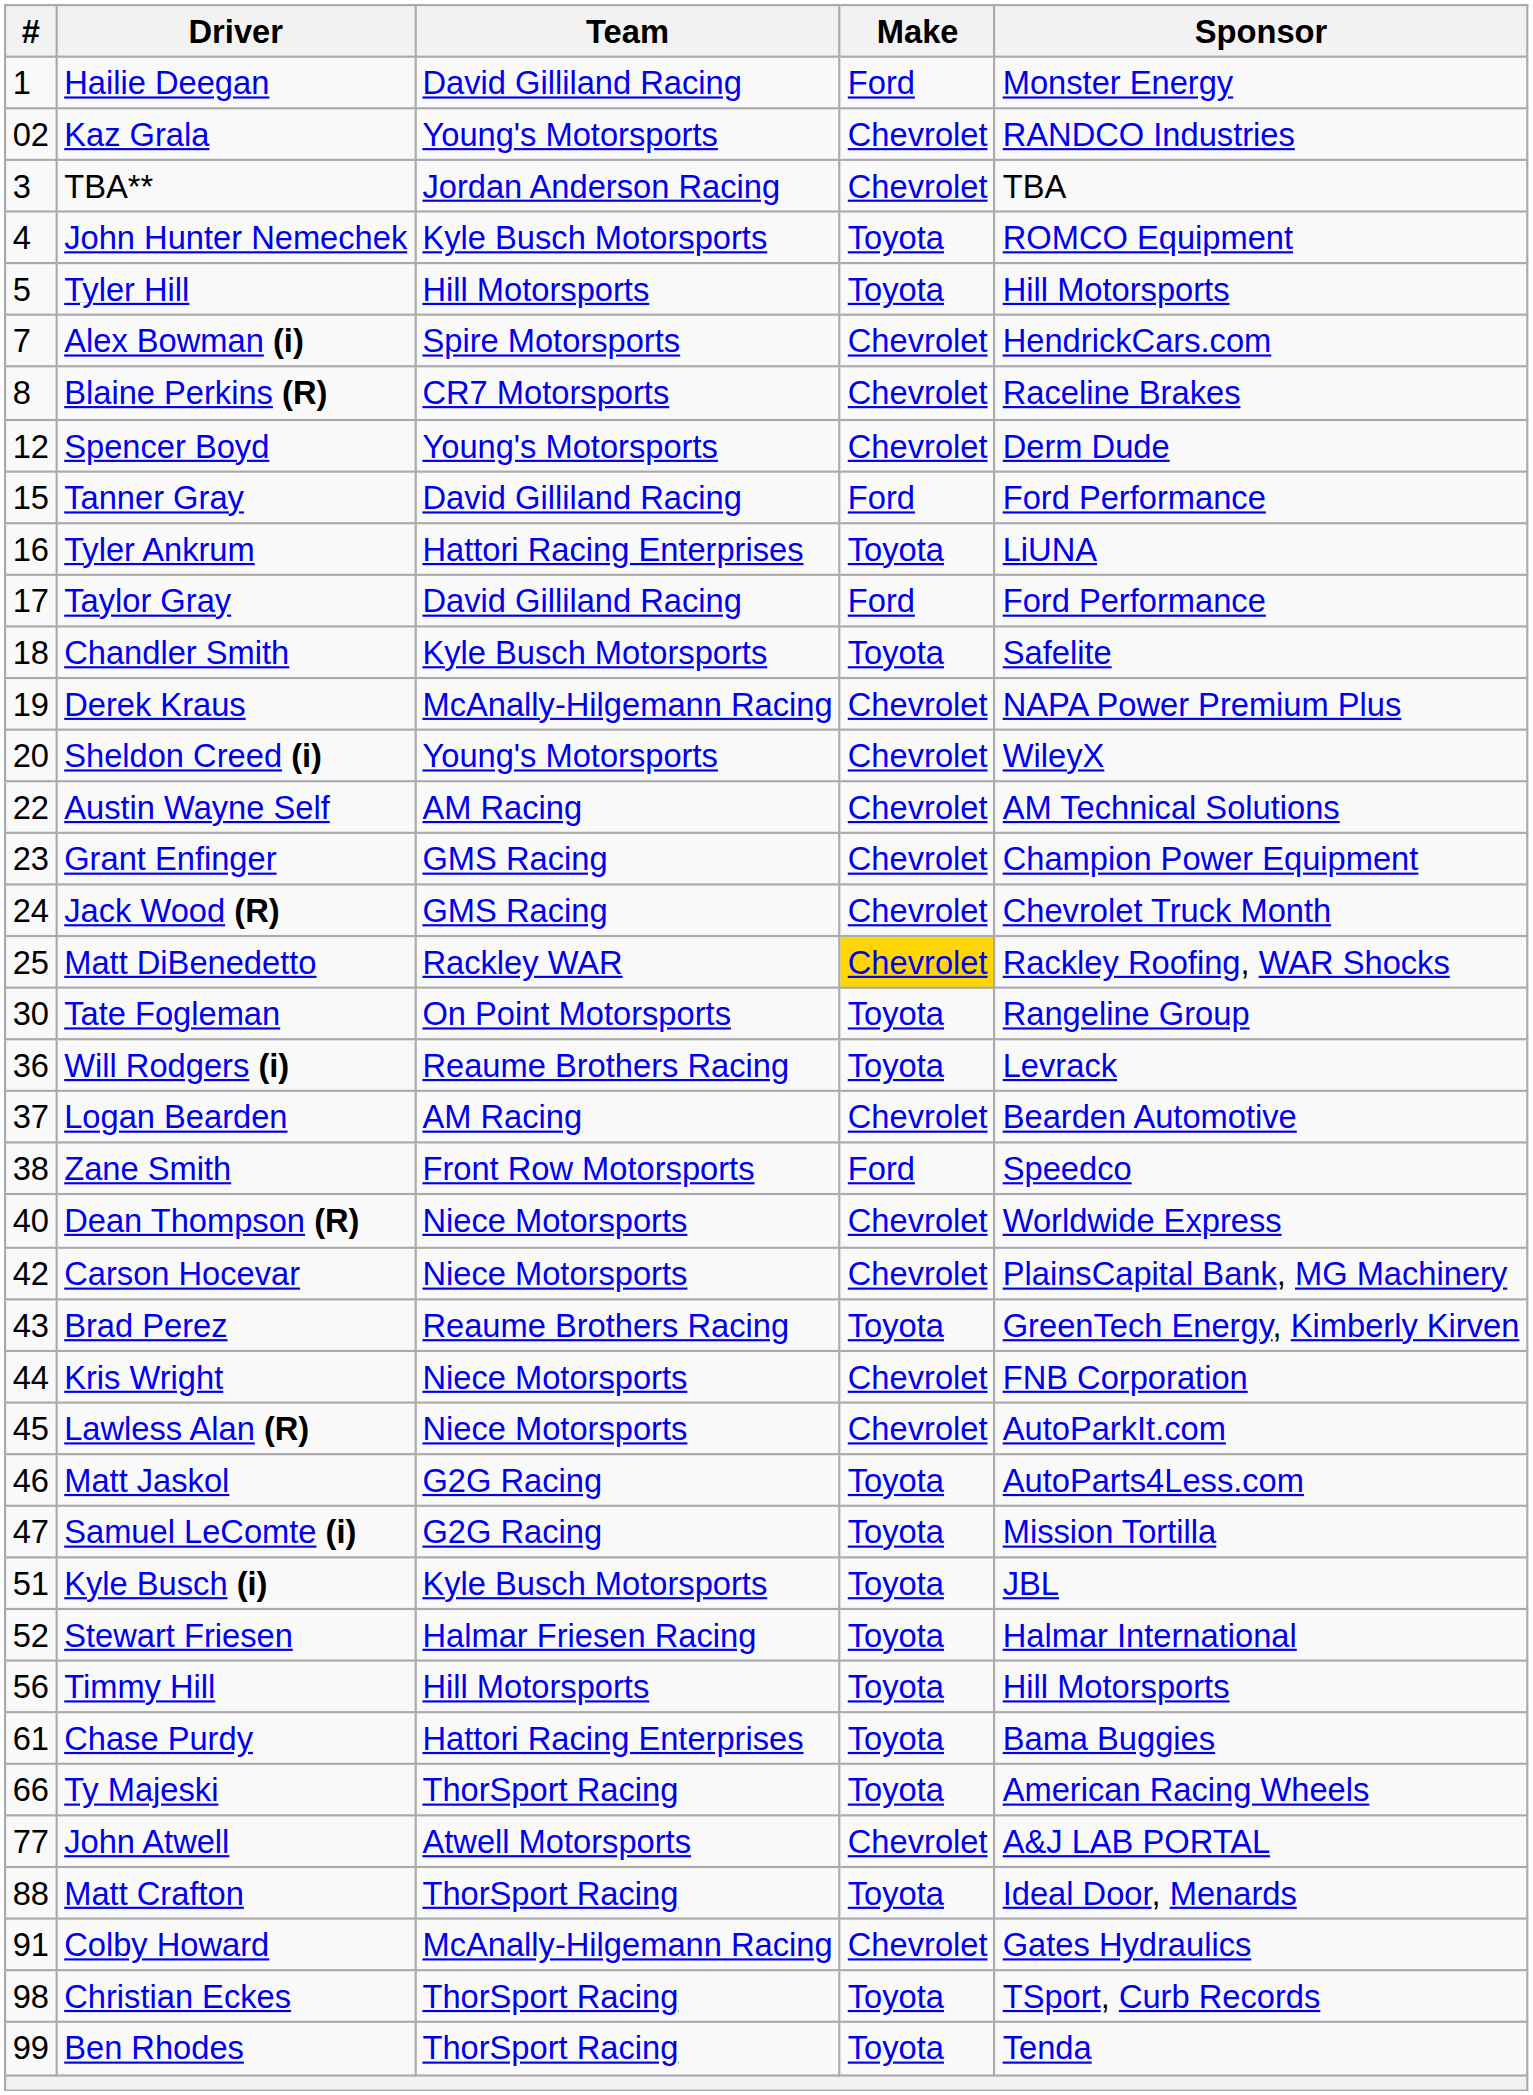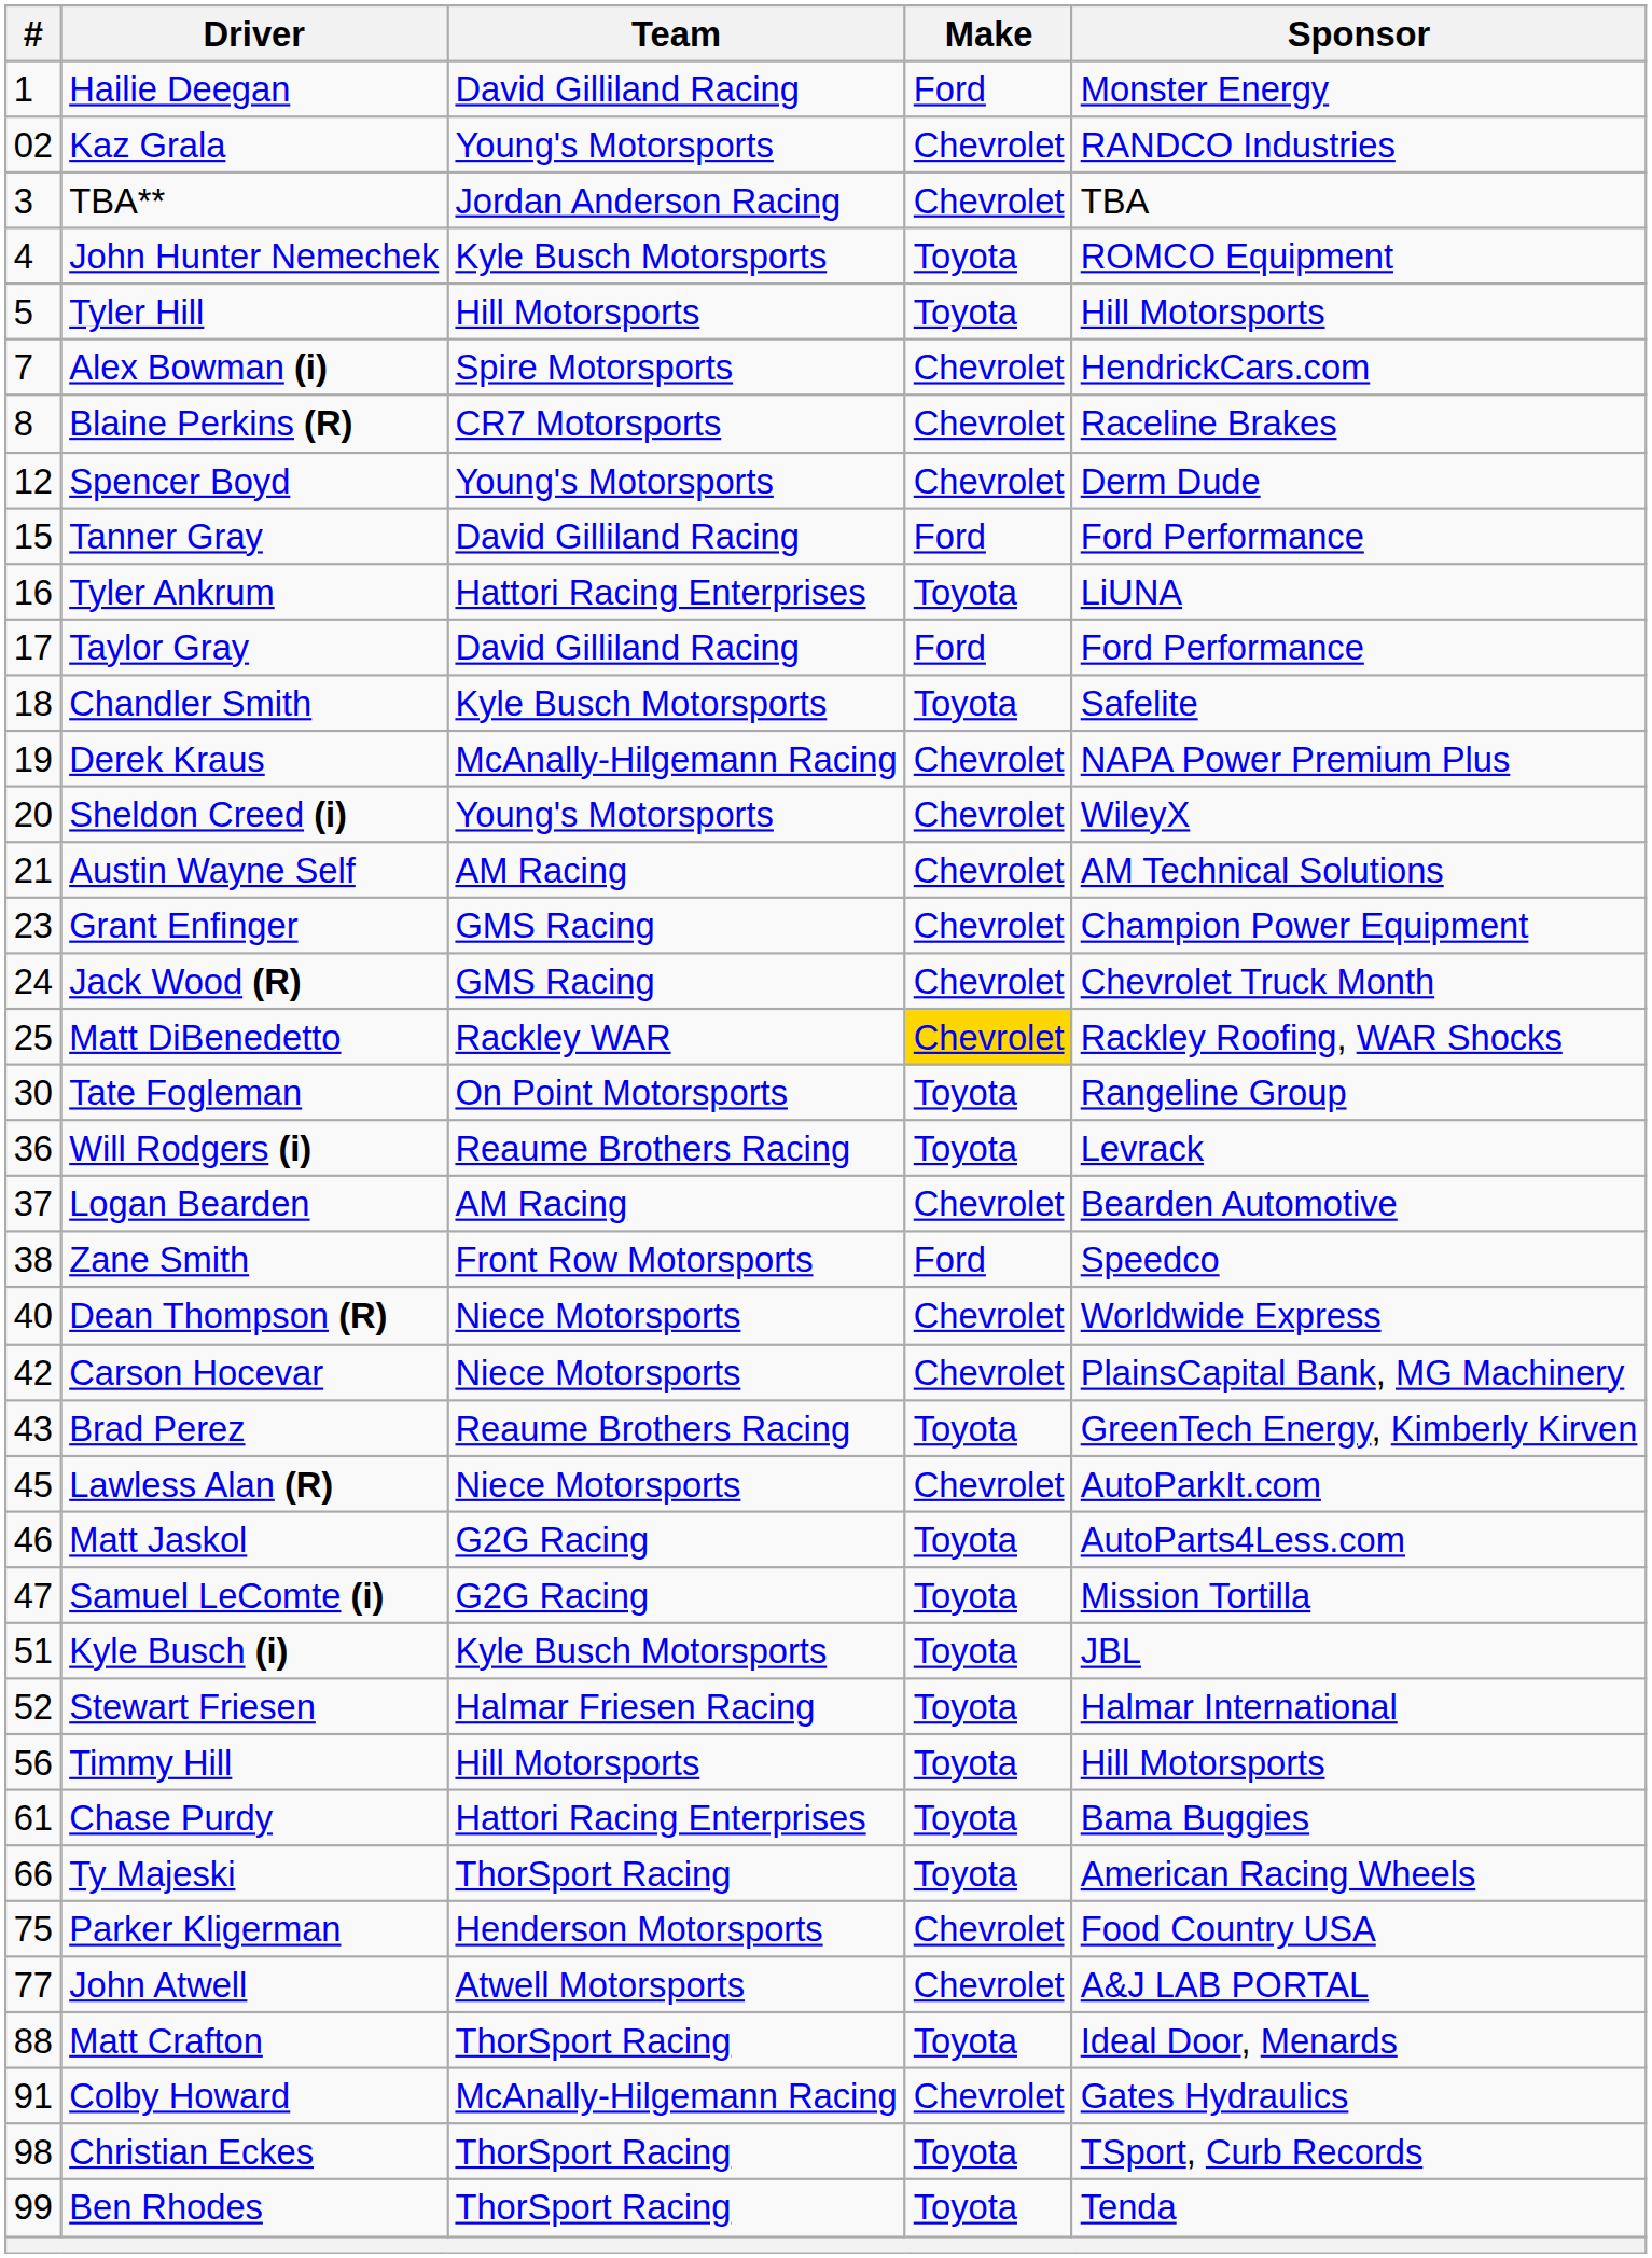Austin Wayne Self | #: 22 -> 21
- row: 44 | Kris Wright | Niece Motorsports | Chevrolet | FNB Corporation
+ row: 75 | Parker Kligerman | Henderson Motorsports | Chevrolet | Food Country USA
